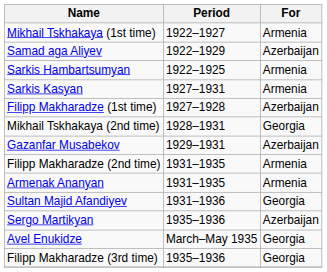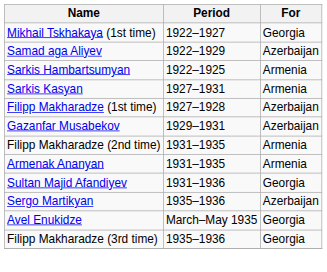Mikhail Tskhakaya (1st time) | For: Armenia -> Georgia
- row: Mikhail Tskhakaya (2nd time) | 1928–1931 | Georgia
